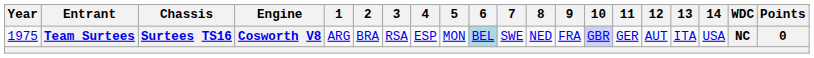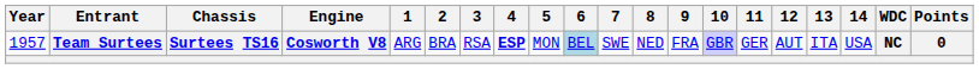Team Surtees | Year: 1975 -> 1957
Team Surtees | 4: normal -> bold
